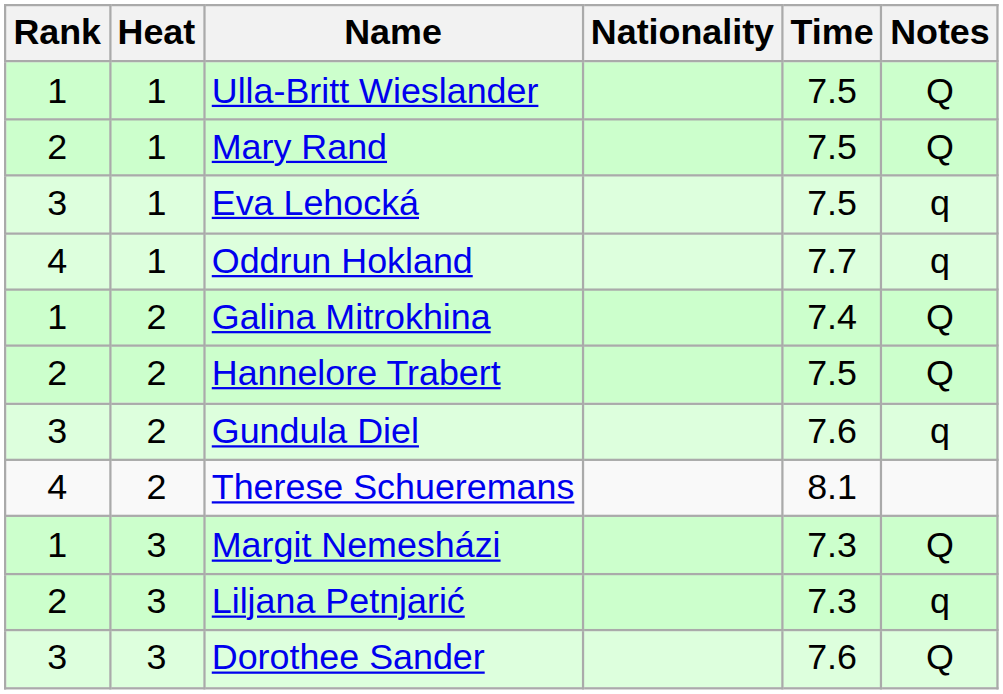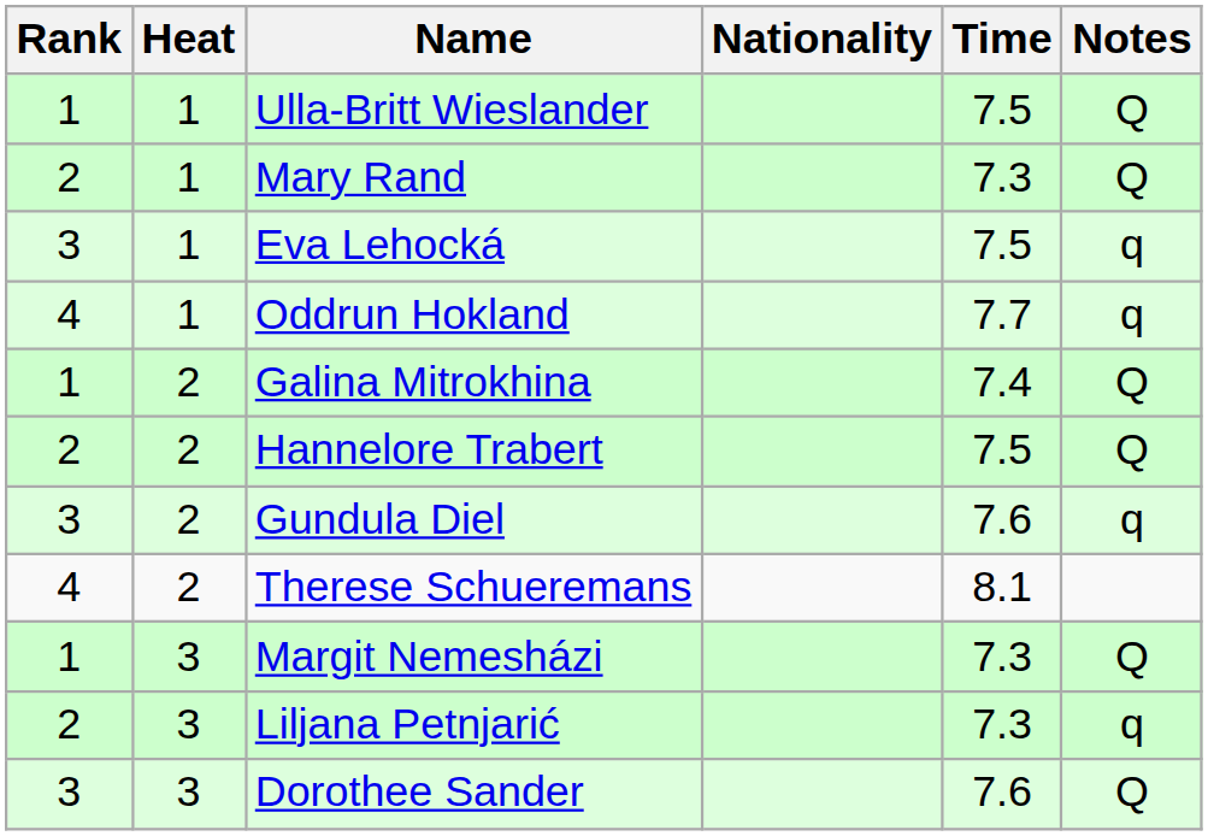Mary Rand | Time: 7.5 -> 7.3
